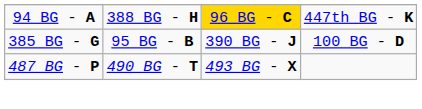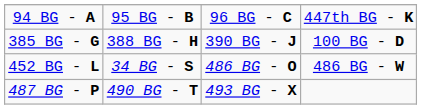94 BG - A | column 2: 388 BG - H -> 95 BG - B
94 BG - A | column 3: gold background -> no background
385 BG - G | column 2: 95 BG - B -> 388 BG - H
+ row: 452 BG - L | 34 BG - S | 486 BG - O | 486 BG - W
